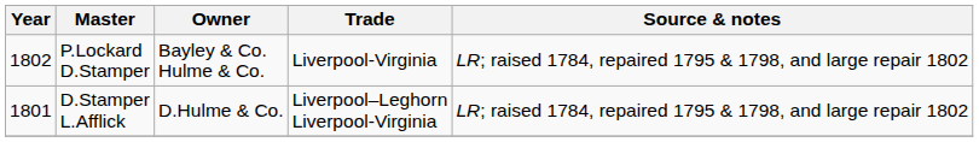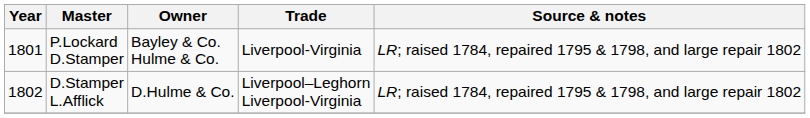P.Lockard D.Stamper | Year: 1802 -> 1801
D.Stamper L.Afflick | Year: 1801 -> 1802
